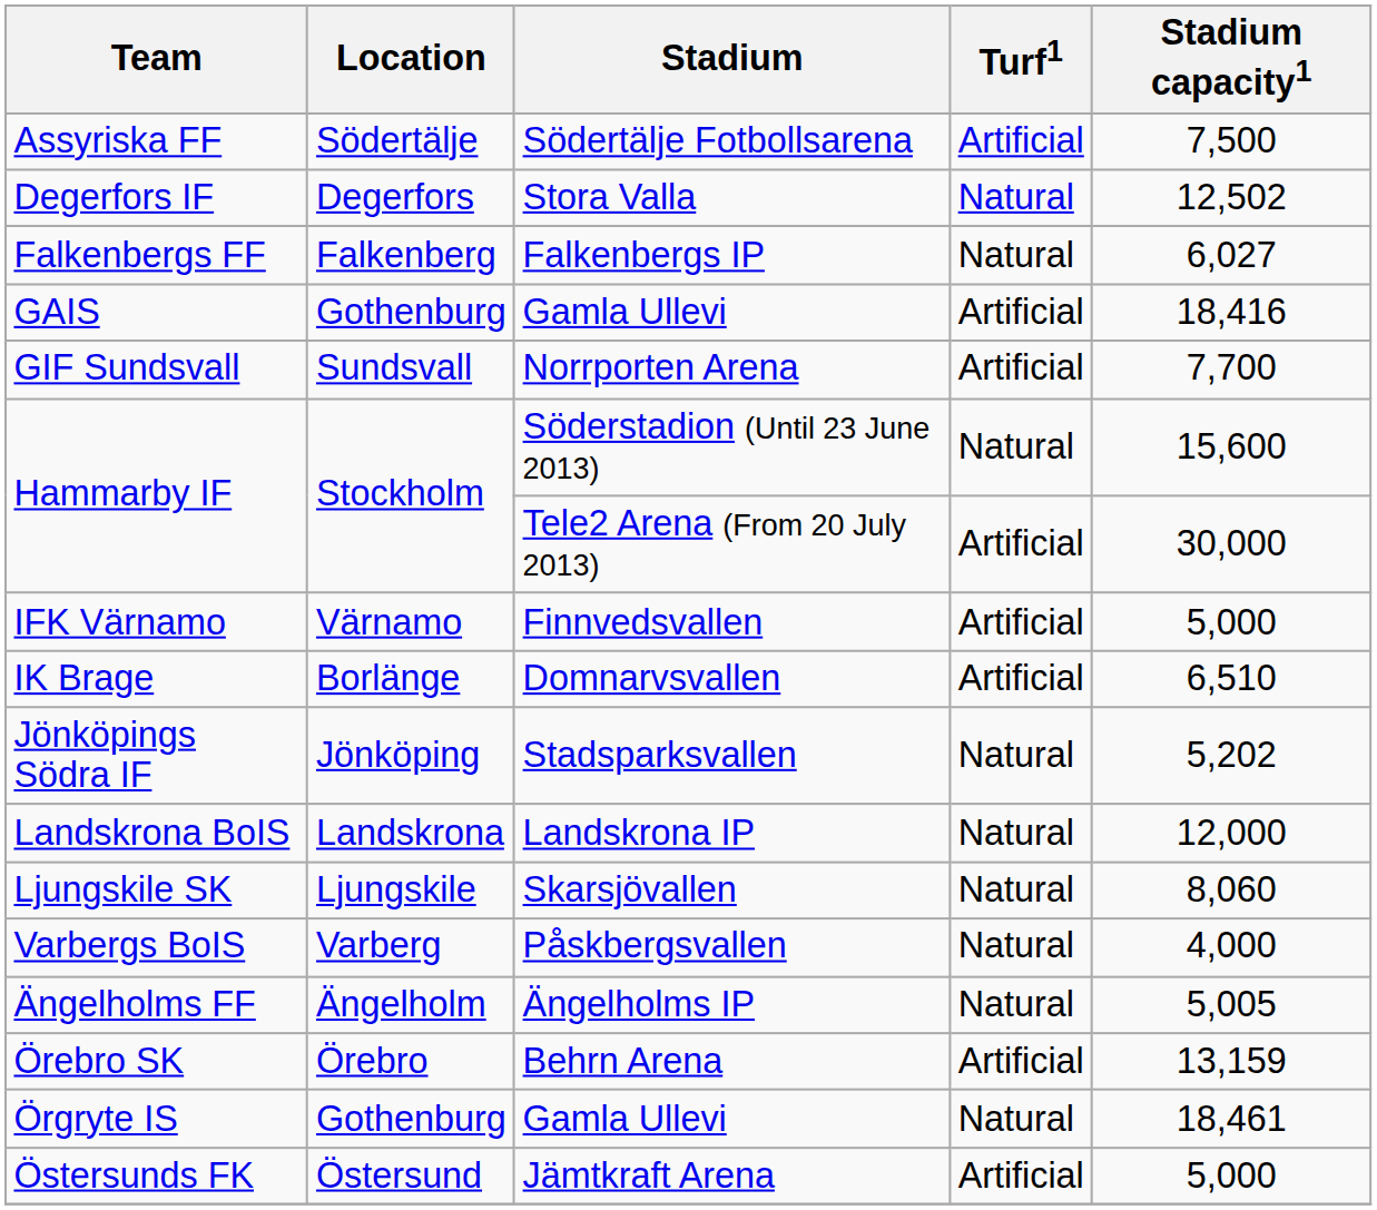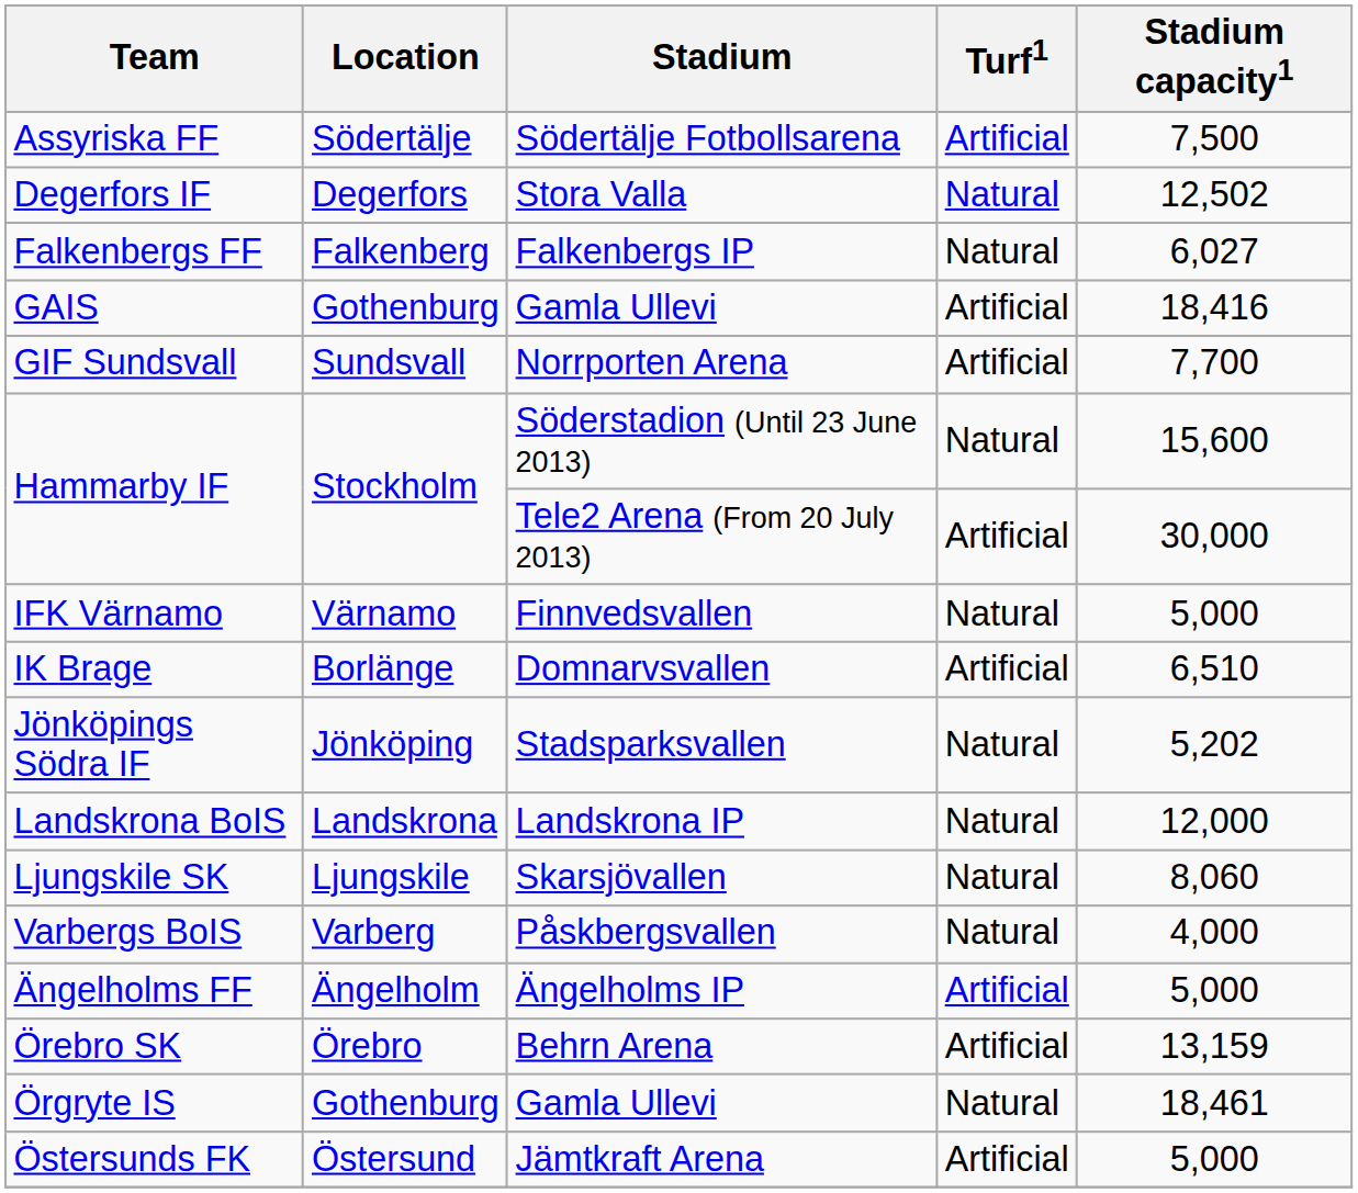IFK Värnamo | Turf1: Artificial -> Natural
Ängelholms FF | Turf1: Natural -> Artificial
Ängelholms FF | Stadium capacity1: 5,005 -> 5,000
